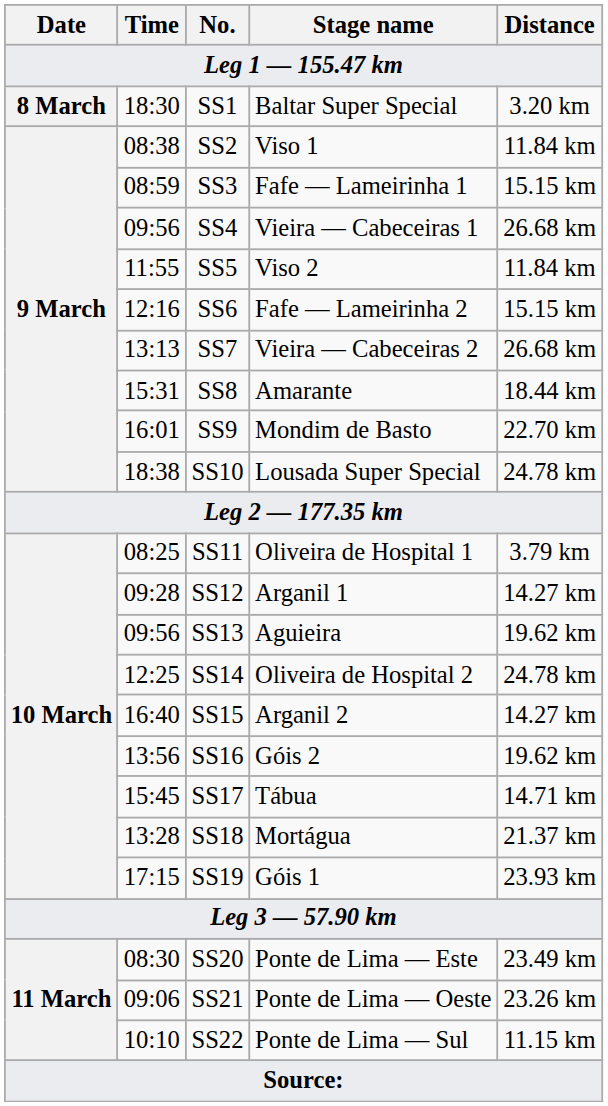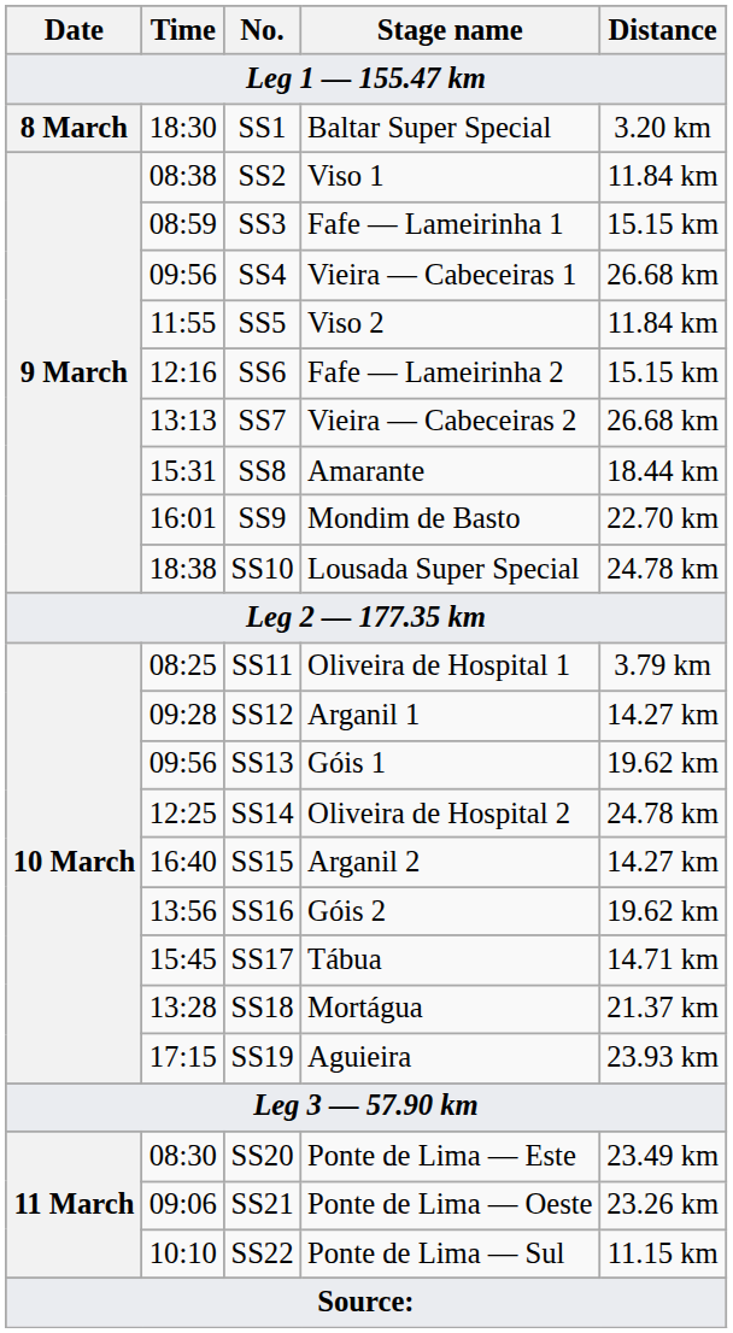SS13 | Stage name: Aguieira -> Góis 1
SS19 | Stage name: Góis 1 -> Aguieira
